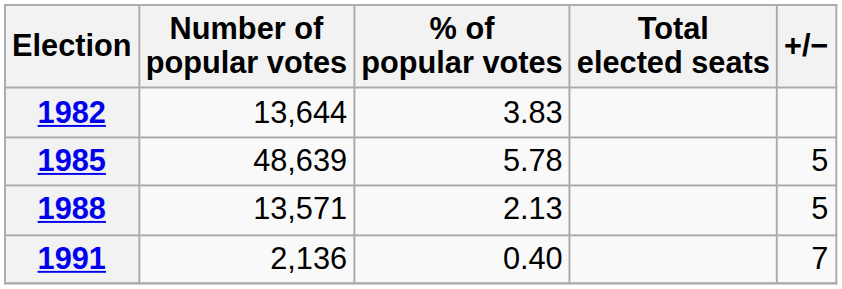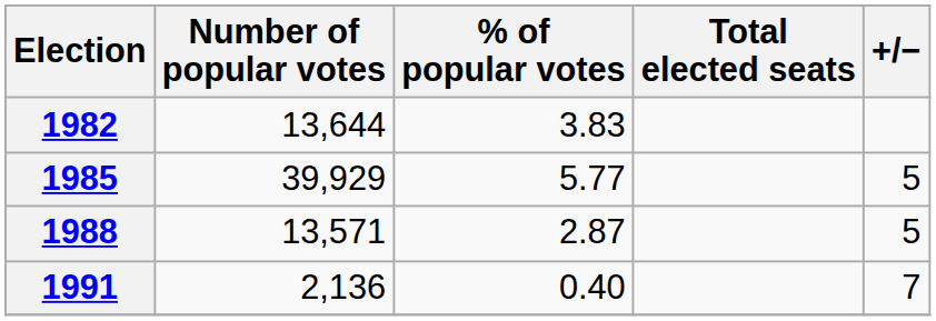1985 | Number of popular votes: 48,639 -> 39,929
1985 | % of popular votes: 5.78 -> 5.77
1988 | % of popular votes: 2.13 -> 2.87
